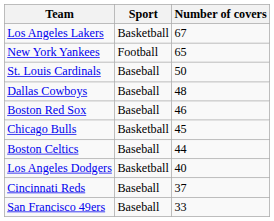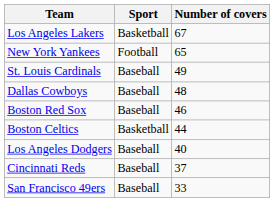St. Louis Cardinals | Number of covers: 50 -> 49
- row: Chicago Bulls | Basketball | 45
Boston Celtics | Sport: Baseball -> Basketball
Los Angeles Dodgers | Sport: Basketball -> Baseball
